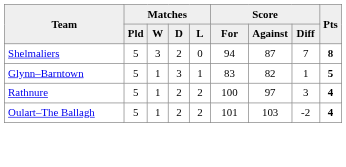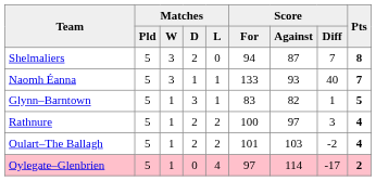+ row: Naomh Éanna | 5 | 3 | 1 | 1 | 133 | 93 | 40 | 7
+ row: Oylegate–Glenbrien | 5 | 1 | 0 | 4 | 97 | 114 | -17 | 2
